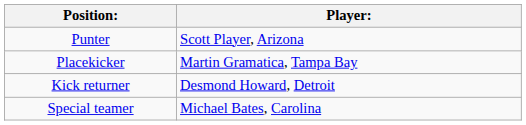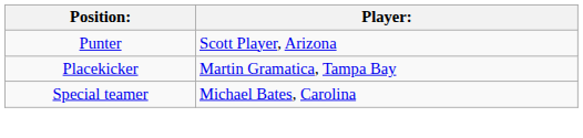- row: Kick returner | Desmond Howard, Detroit
